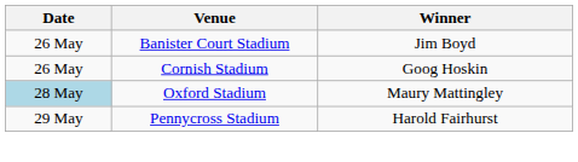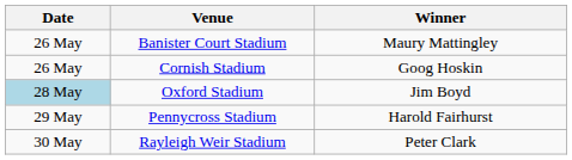Banister Court Stadium | Winner: Jim Boyd -> Maury Mattingley
Oxford Stadium | Winner: Maury Mattingley -> Jim Boyd
+ row: 30 May | Rayleigh Weir Stadium | Peter Clark
